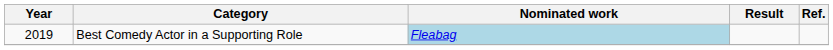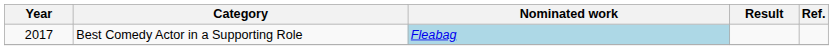Best Comedy Actor in a Supporting Role | Year: 2019 -> 2017
